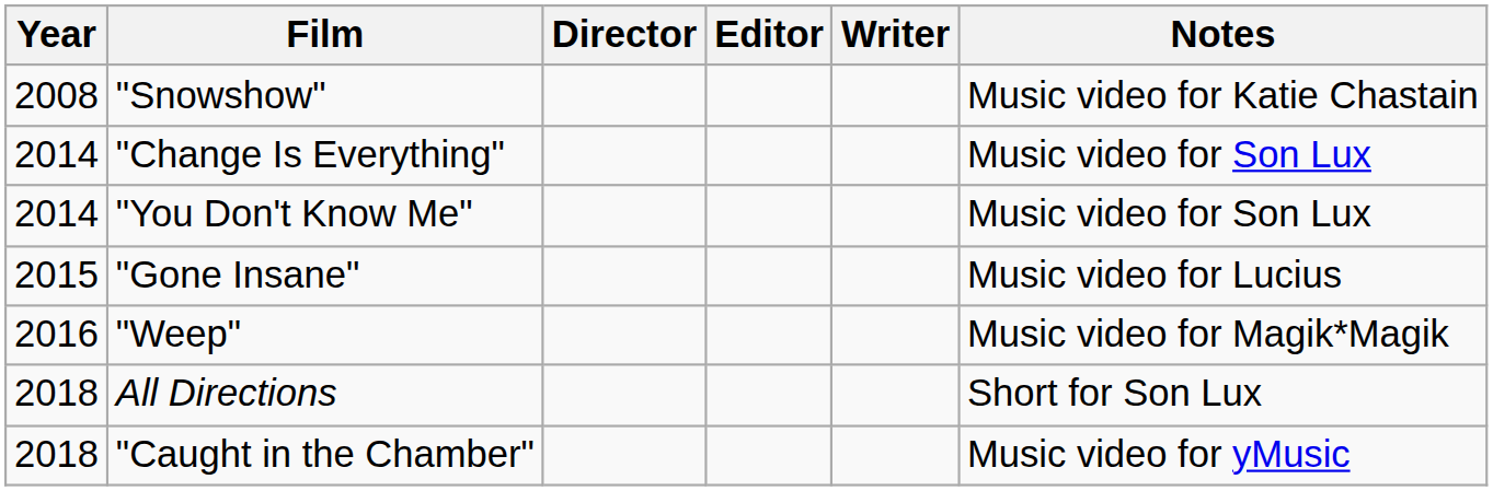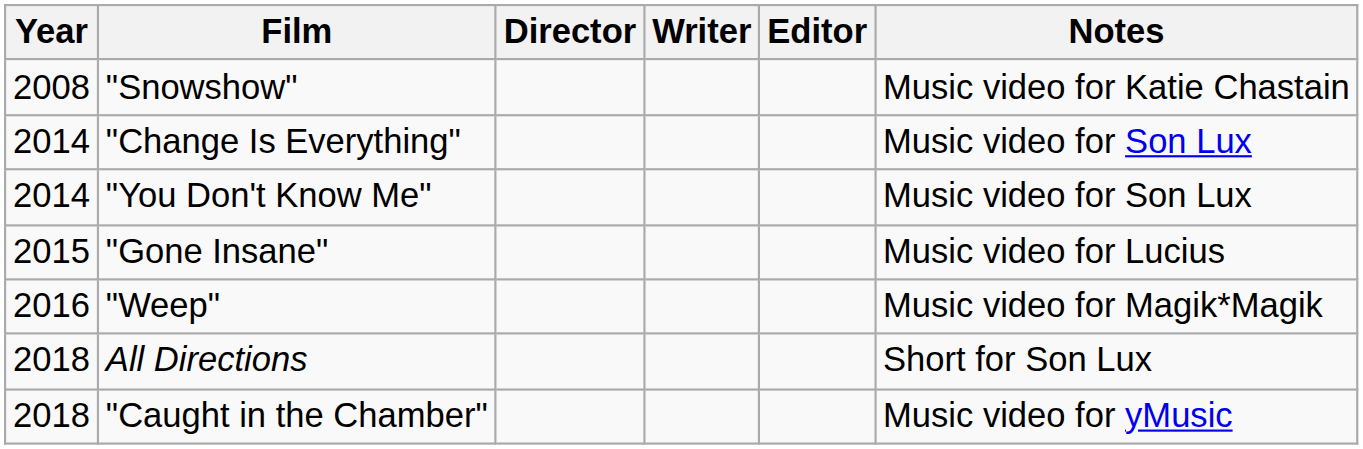columns swapped: Writer <-> Editor
